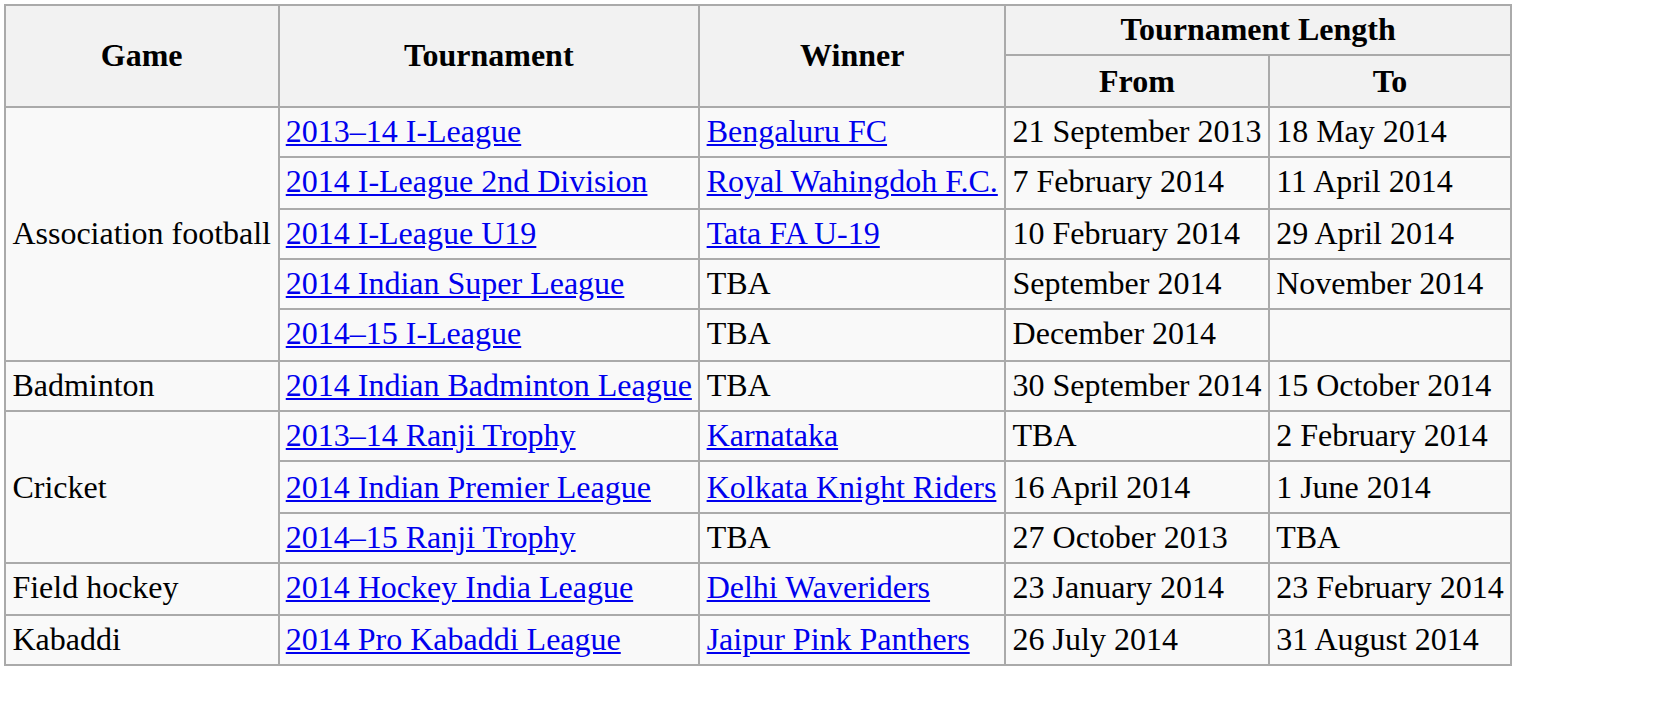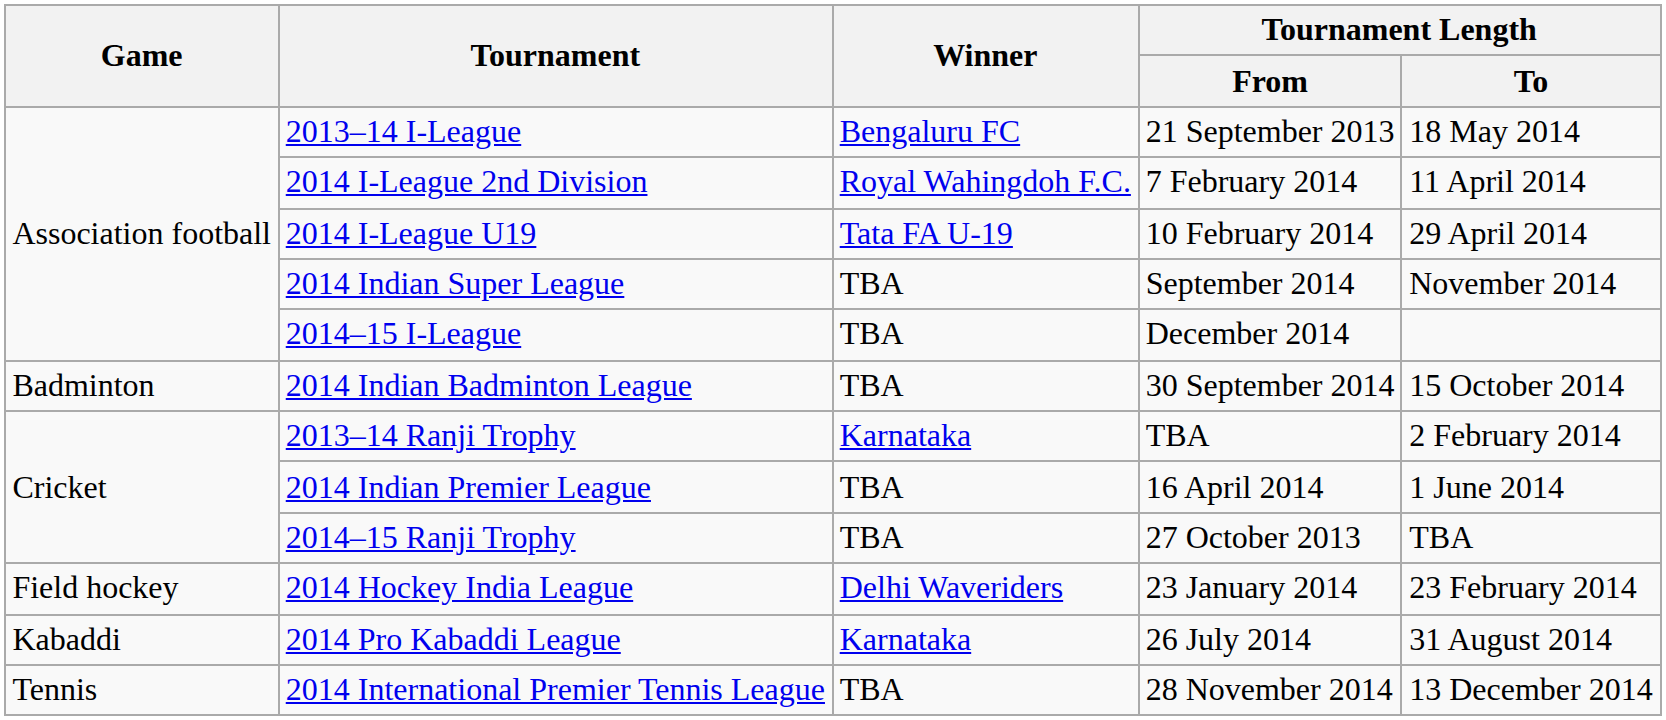2014 Indian Premier League | Winner: Kolkata Knight Riders -> TBA
2014 Pro Kabaddi League | Winner: Jaipur Pink Panthers -> Karnataka
+ row: Tennis | 2014 International Premier Tennis League | TBA | 28 November 2014 | 13 December 2014
